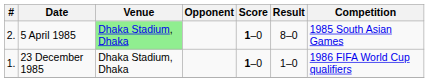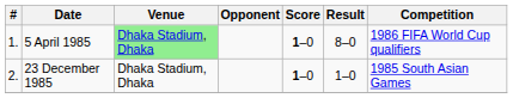5 April 1985 | #: 2. -> 1.
5 April 1985 | Competition: 1985 South Asian Games -> 1986 FIFA World Cup qualifiers
23 December 1985 | #: 1. -> 2.
23 December 1985 | Competition: 1986 FIFA World Cup qualifiers -> 1985 South Asian Games
